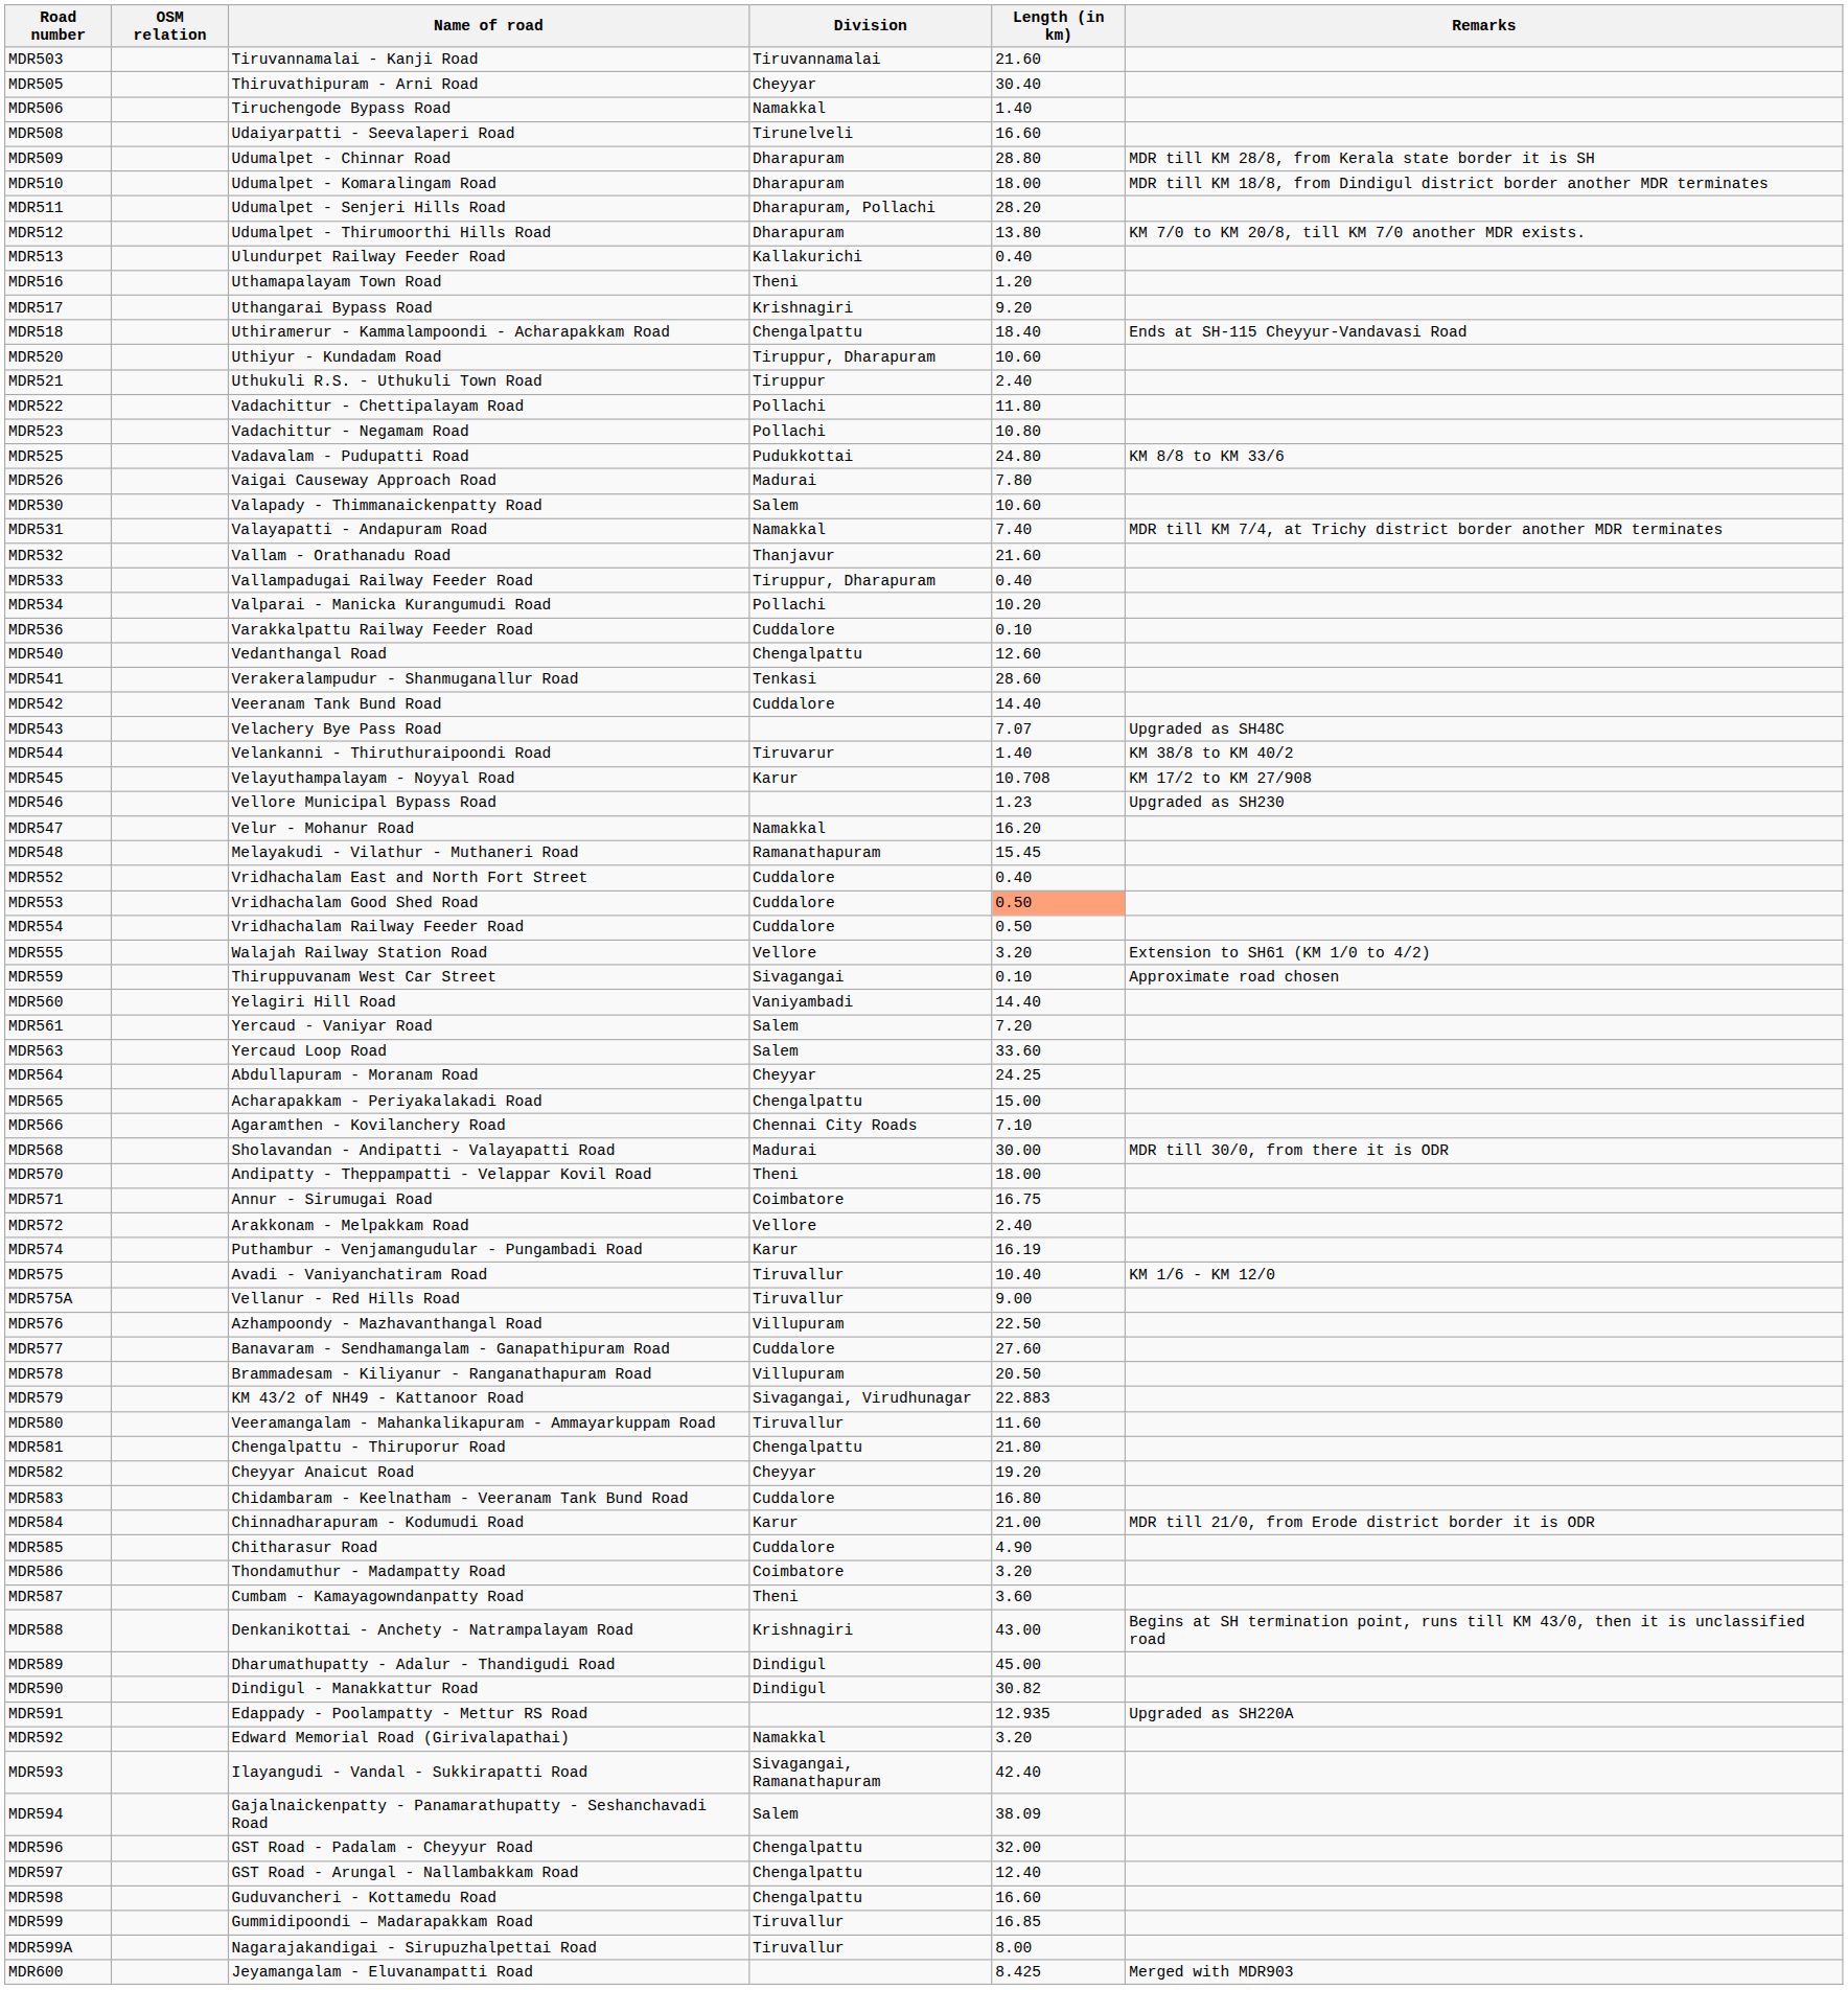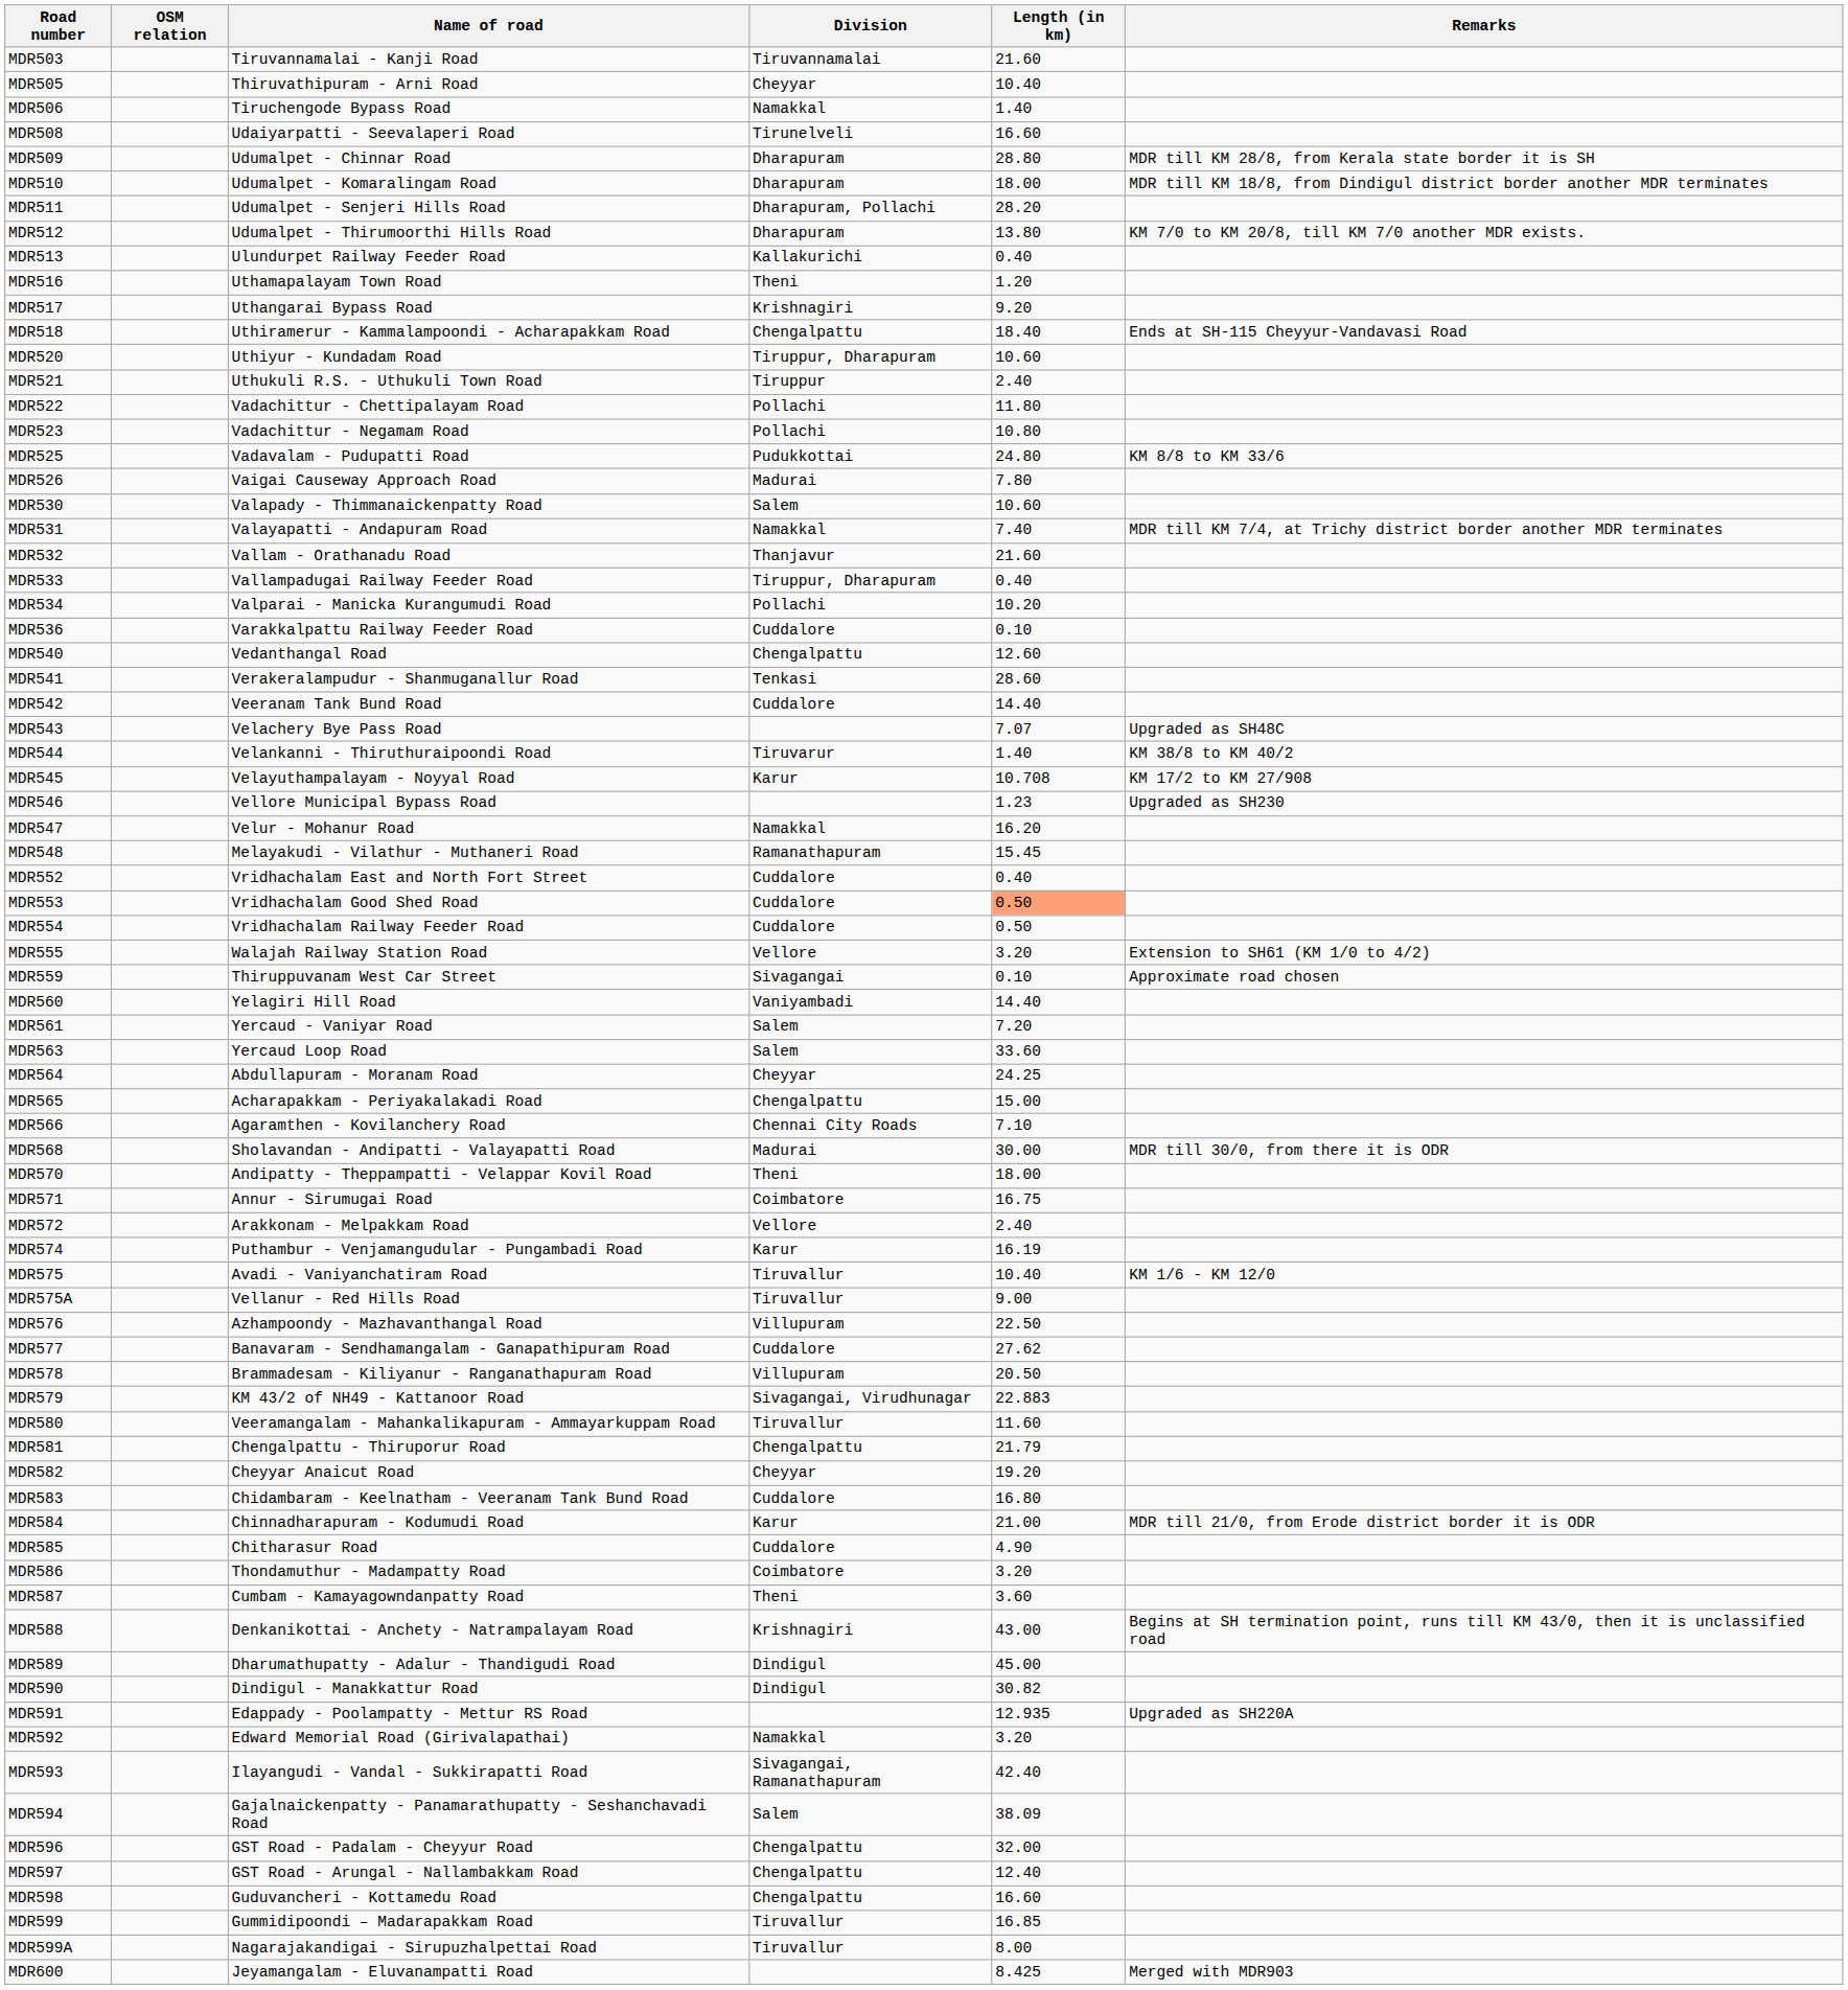MDR505 | Length (in km): 30.40 -> 10.40
MDR577 | Length (in km): 27.60 -> 27.62
MDR581 | Length (in km): 21.80 -> 21.79
